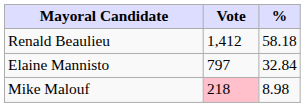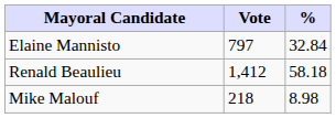rows swapped: Renald Beaulieu <-> Elaine Mannisto
Mike Malouf | Vote: pink background -> no background
